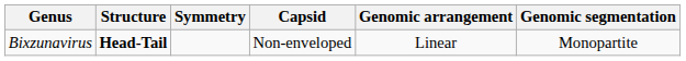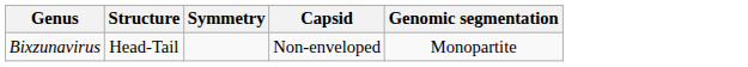- column: Genomic arrangement | Linear
Bixzunavirus | Structure: bold -> normal
